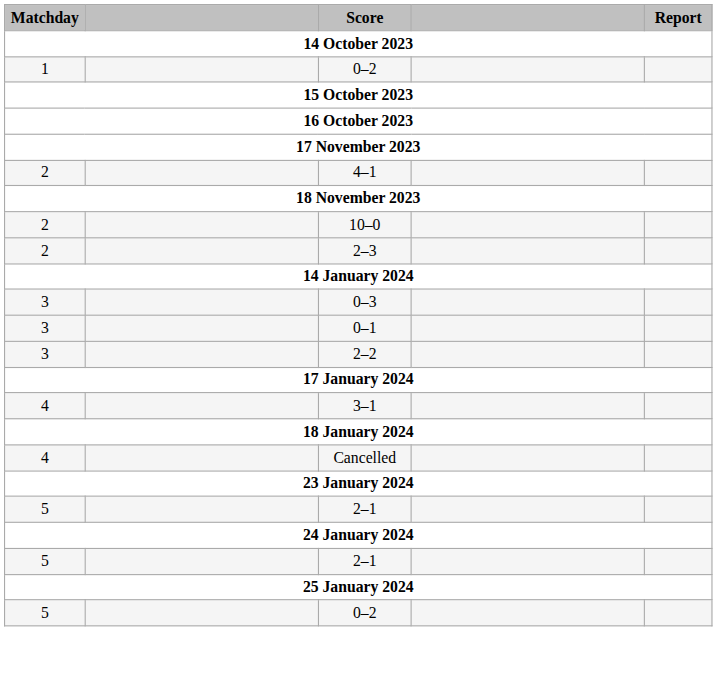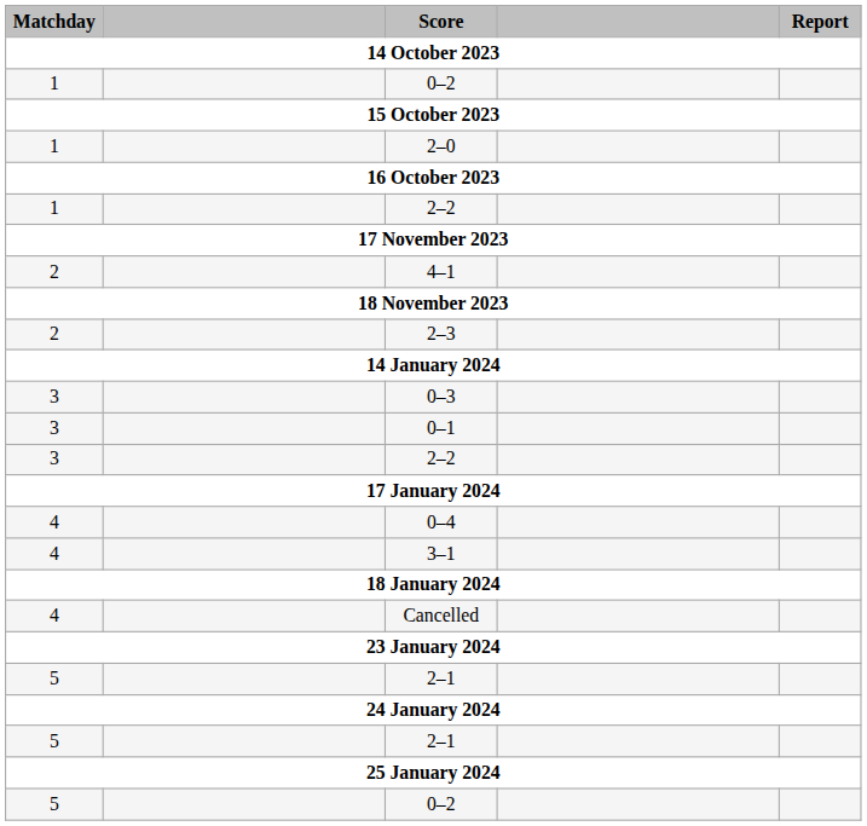+ row: 1 | 2–0
+ row: 1 | 2–2
- row: 2 | 10–0
+ row: 4 | 0–4
